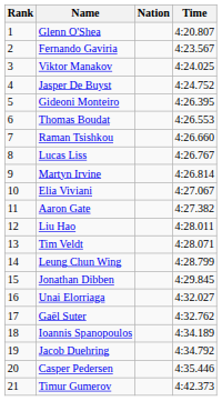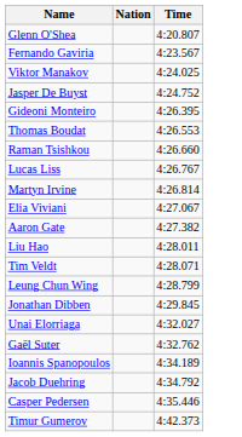- column: Rank | 1 | 2 | 3 | 4 | 5 | 6 | 7 | 8 | 9 | 10 | 11 | 12 | 13 | 14 | 15 | 16 | 17 | 18 | 19 | 20 | 21
